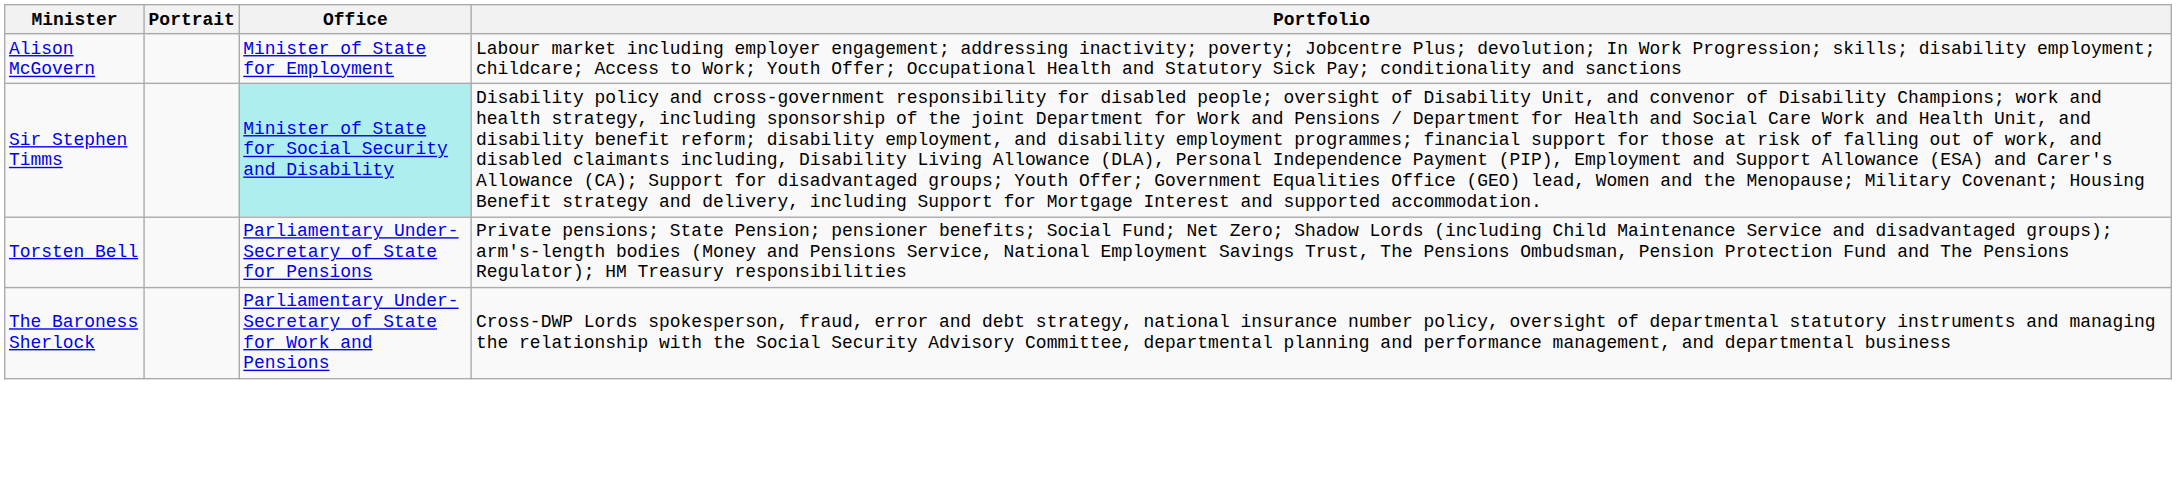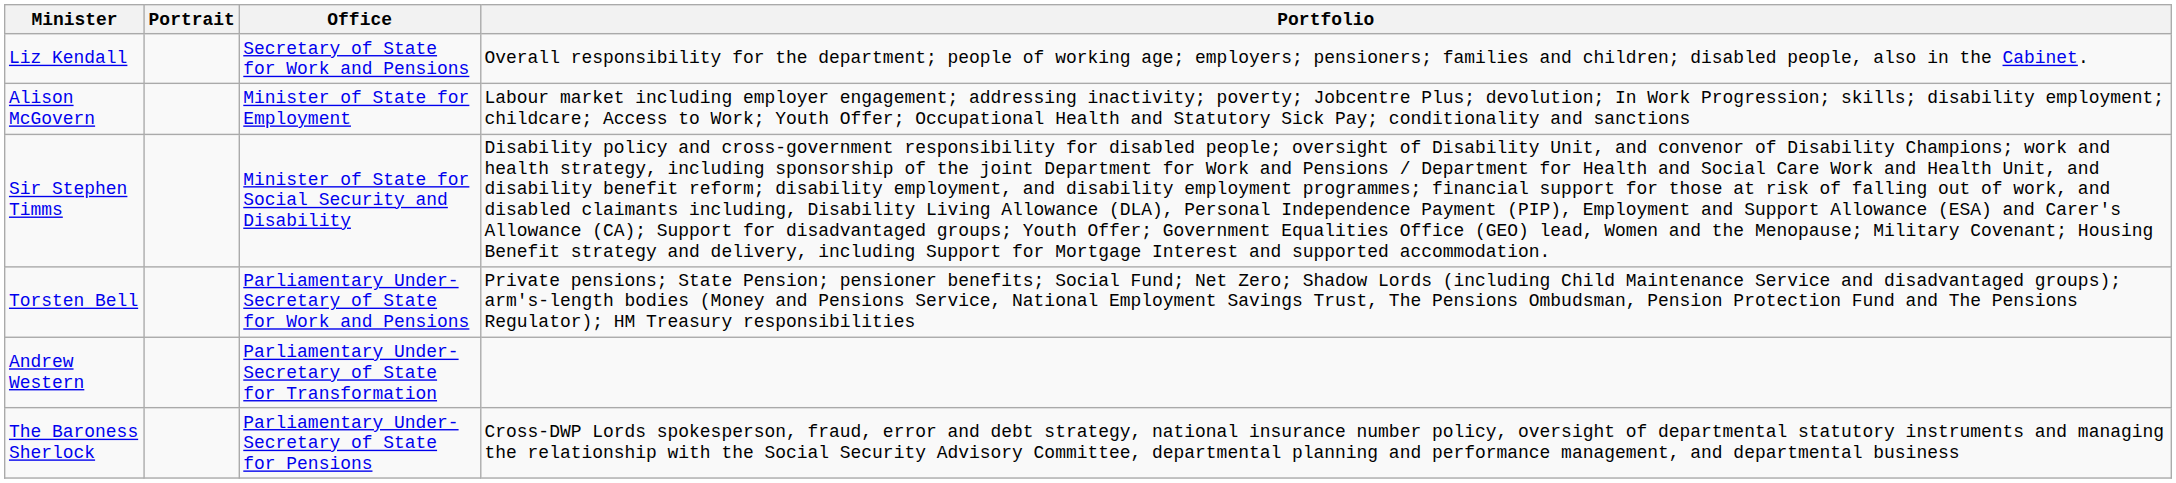+ row: Liz Kendall | Secretary of State for Work and Pensions | Overall responsibility for the department; people of working age; employers; pensioners; families and children; disabled people, also in the Cabinet.
Sir Stephen Timms | Office: paleturquoise background -> no background
Torsten Bell | Office: Parliamentary Under-Secretary of State for Pensions -> Parliamentary Under-Secretary of State for Work and Pensions
+ row: Andrew Western | Parliamentary Under-Secretary of State for Transformation
The Baroness Sherlock | Office: Parliamentary Under-Secretary of State for Work and Pensions -> Parliamentary Under-Secretary of State for Pensions
